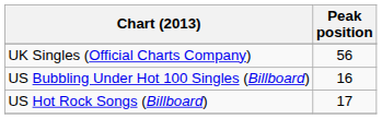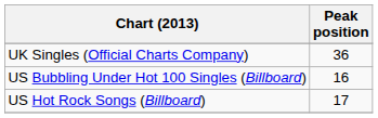UK Singles (Official Charts Company) | Peak position: 56 -> 36
